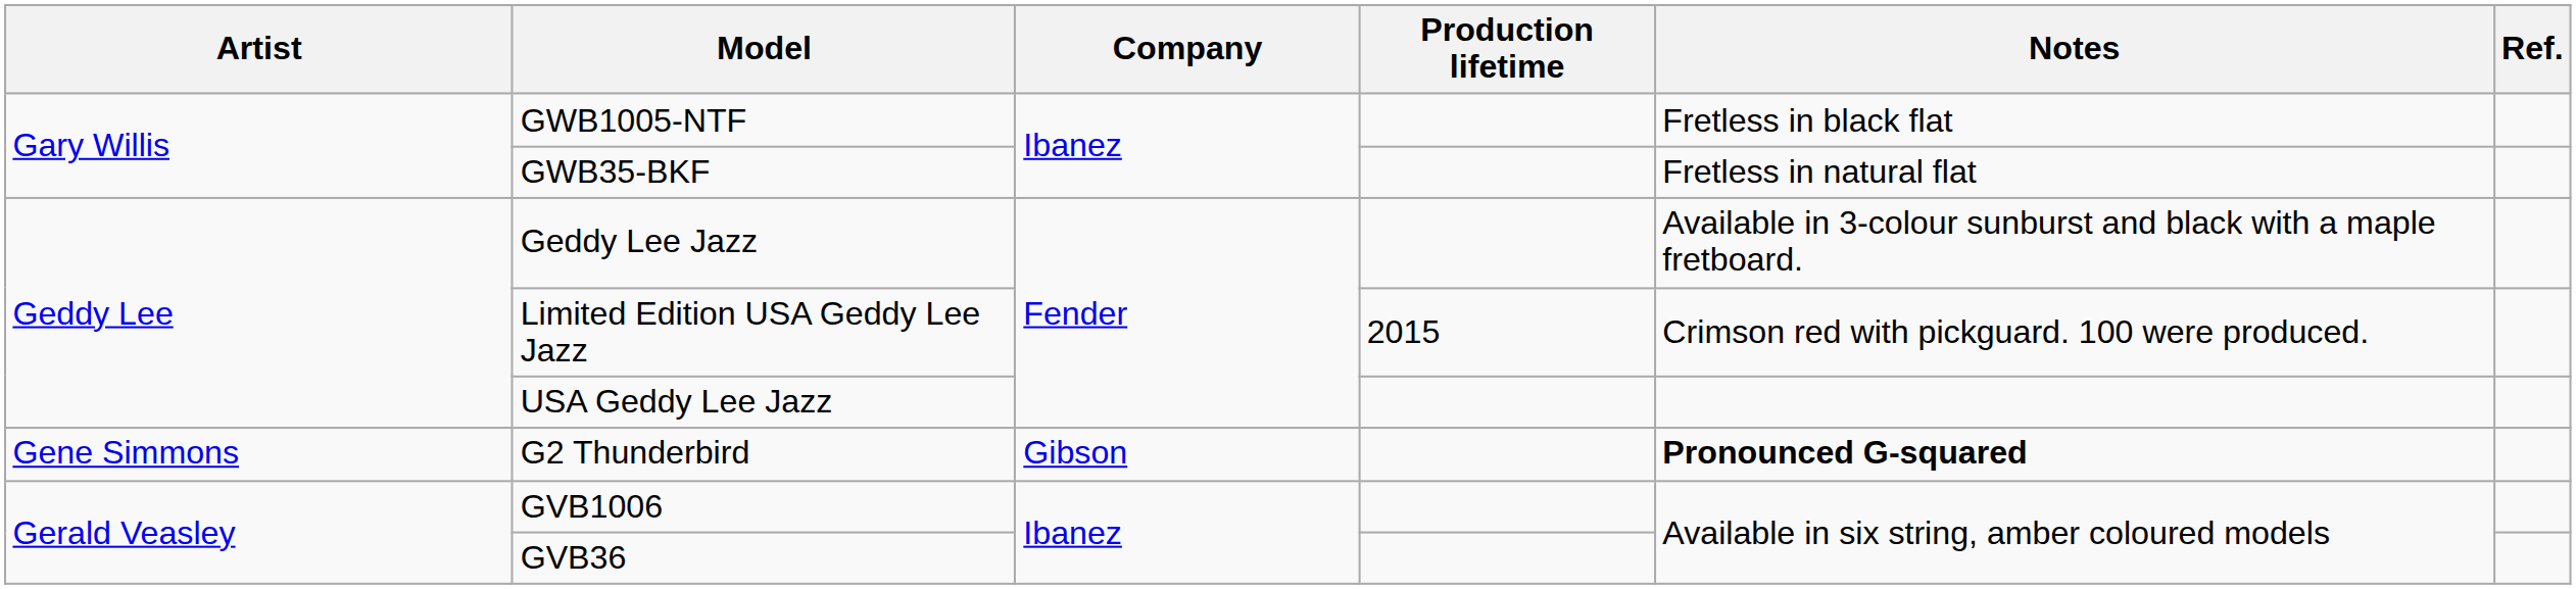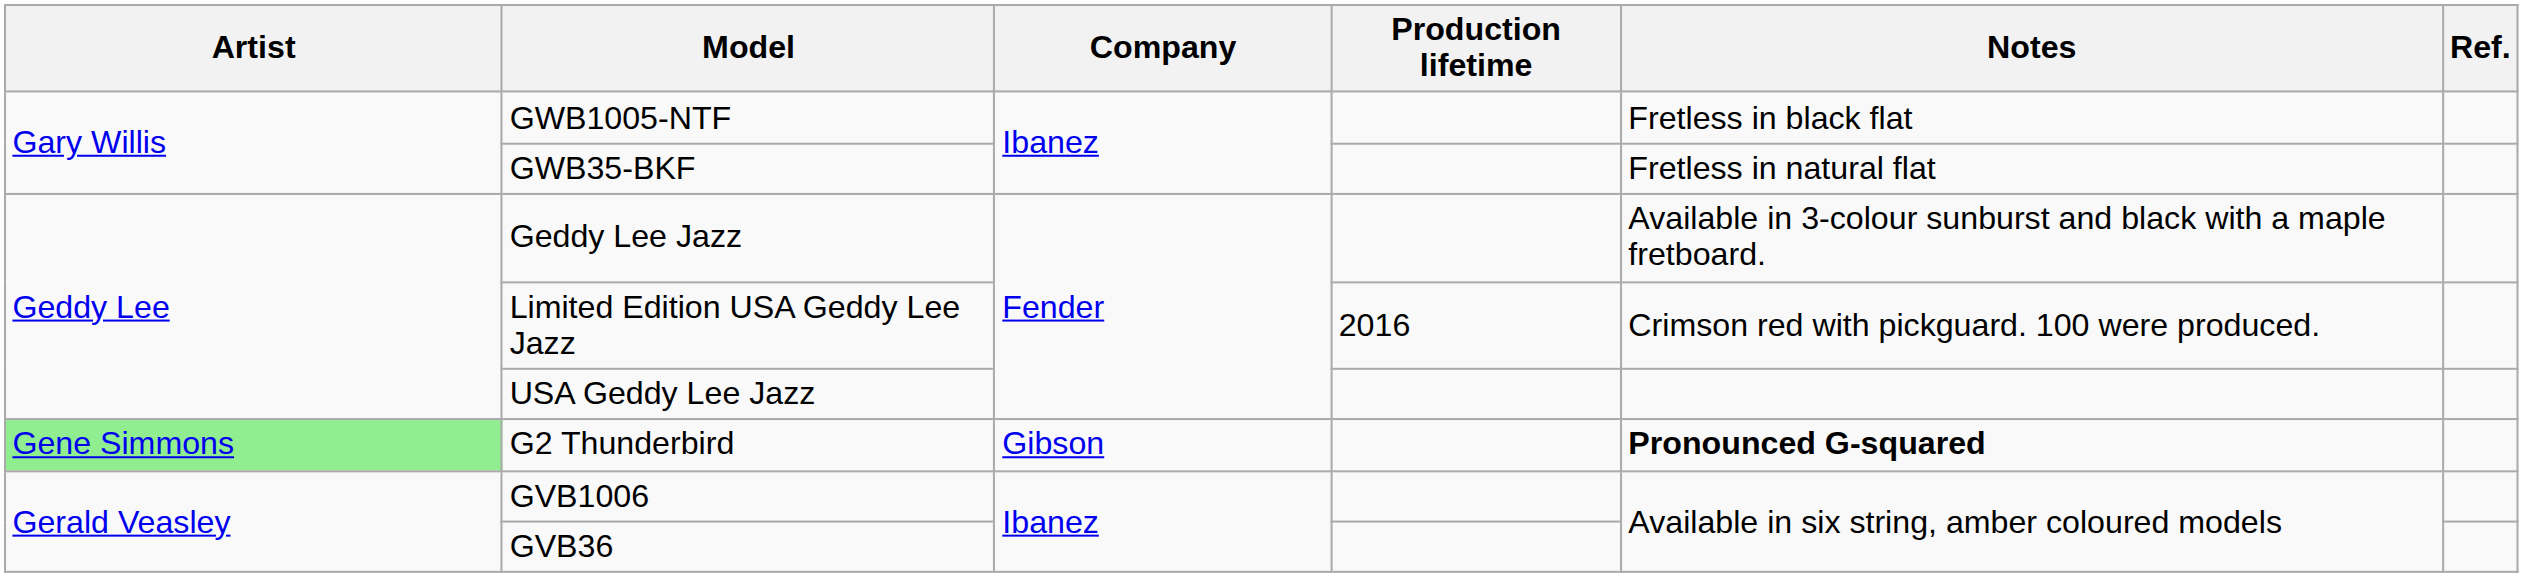Limited Edition USA Geddy Lee Jazz | Production lifetime: 2015 -> 2016
G2 Thunderbird | Artist: no background -> lightgreen background
